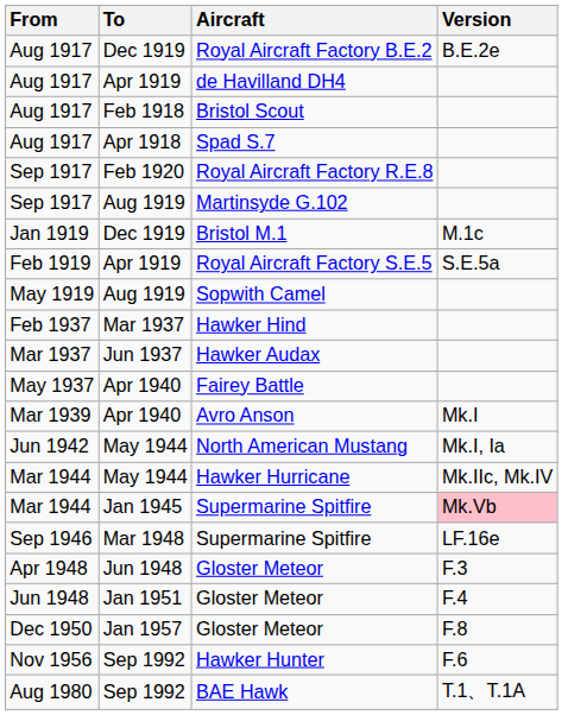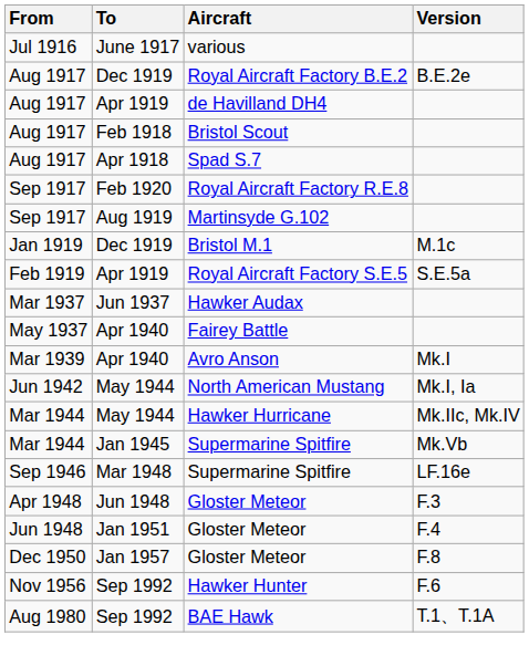+ row: Jul 1916 | June 1917 | various
- row: May 1919 | Aug 1919 | Sopwith Camel
- row: Feb 1937 | Mar 1937 | Hawker Hind
Mar 1944 / Supermarine Spitfire | Version: pink background -> no background
